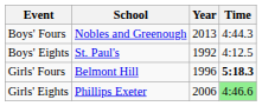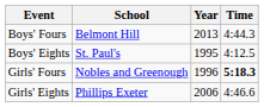Boys' Fours | School: Nobles and Greenough -> Belmont Hill
Boys' Eights | Year: 1992 -> 1995
Girls' Fours | School: Belmont Hill -> Nobles and Greenough
Girls' Eights | Time: lightgreen background -> no background
